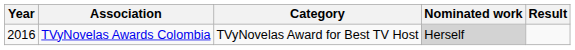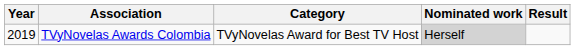TVyNovelas Awards Colombia | Year: 2016 -> 2019
